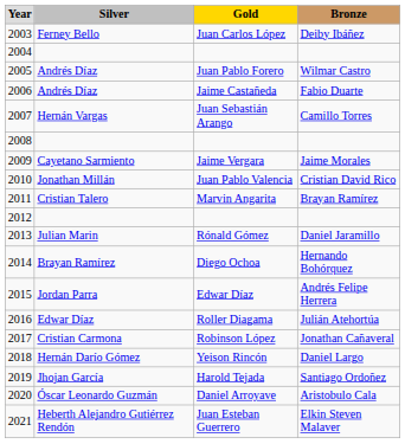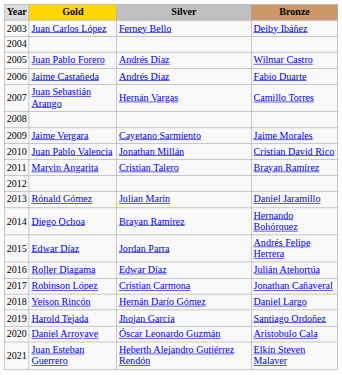columns swapped: Gold <-> Silver
